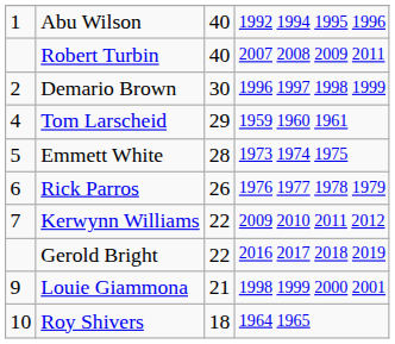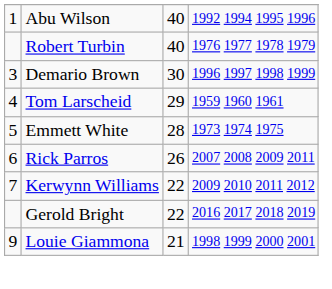Robert Turbin | column 4: 2007 2008 2009 2011 -> 1976 1977 1978 1979
Demario Brown | column 1: 2 -> 3
Rick Parros | column 4: 1976 1977 1978 1979 -> 2007 2008 2009 2011
- row: 10 | Roy Shivers | 18 | 1964 1965
